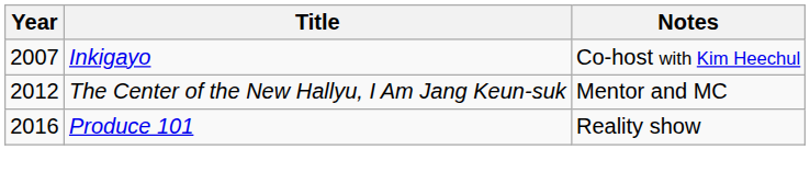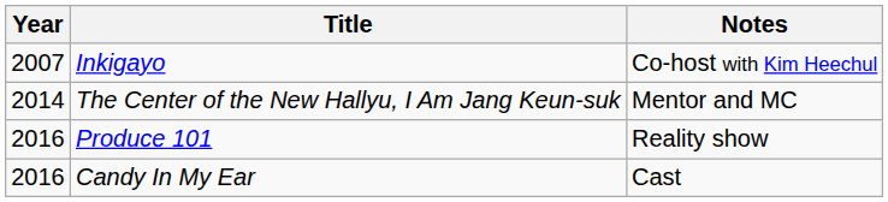The Center of the New Hallyu, I Am Jang Keun-suk | Year: 2012 -> 2014
+ row: 2016 | Candy In My Ear | Cast
